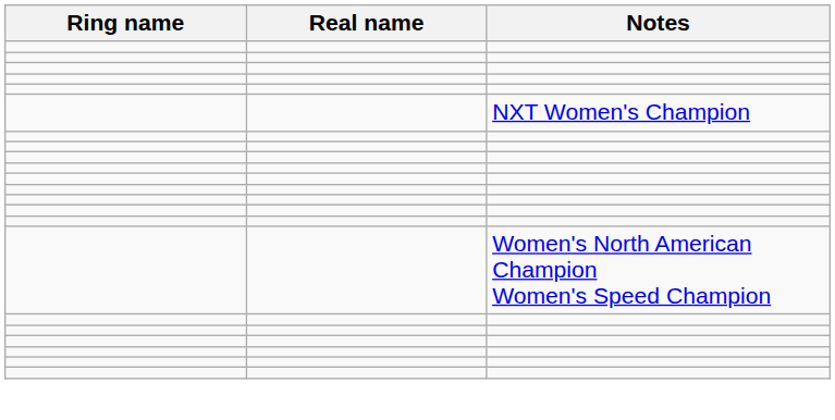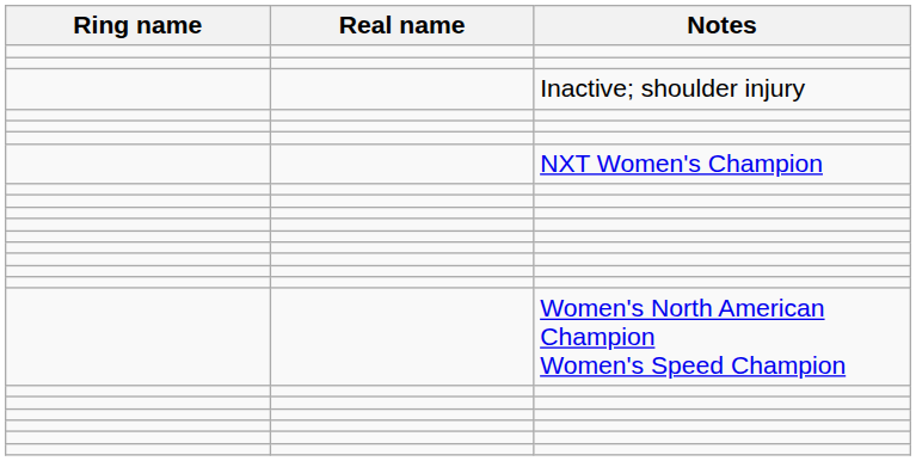+ row: Inactive; shoulder injury
